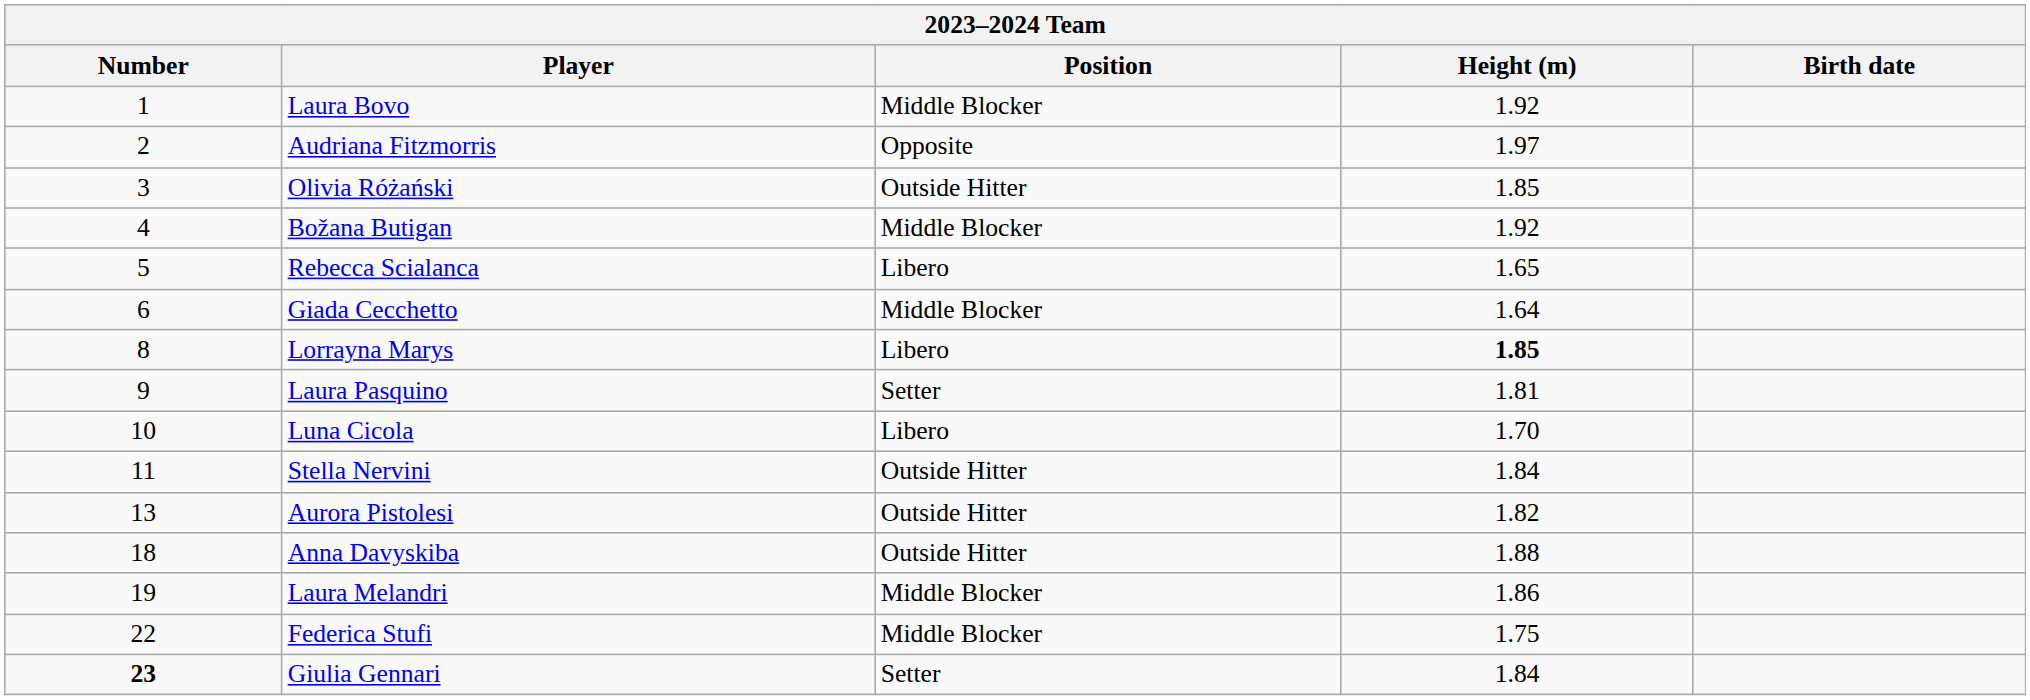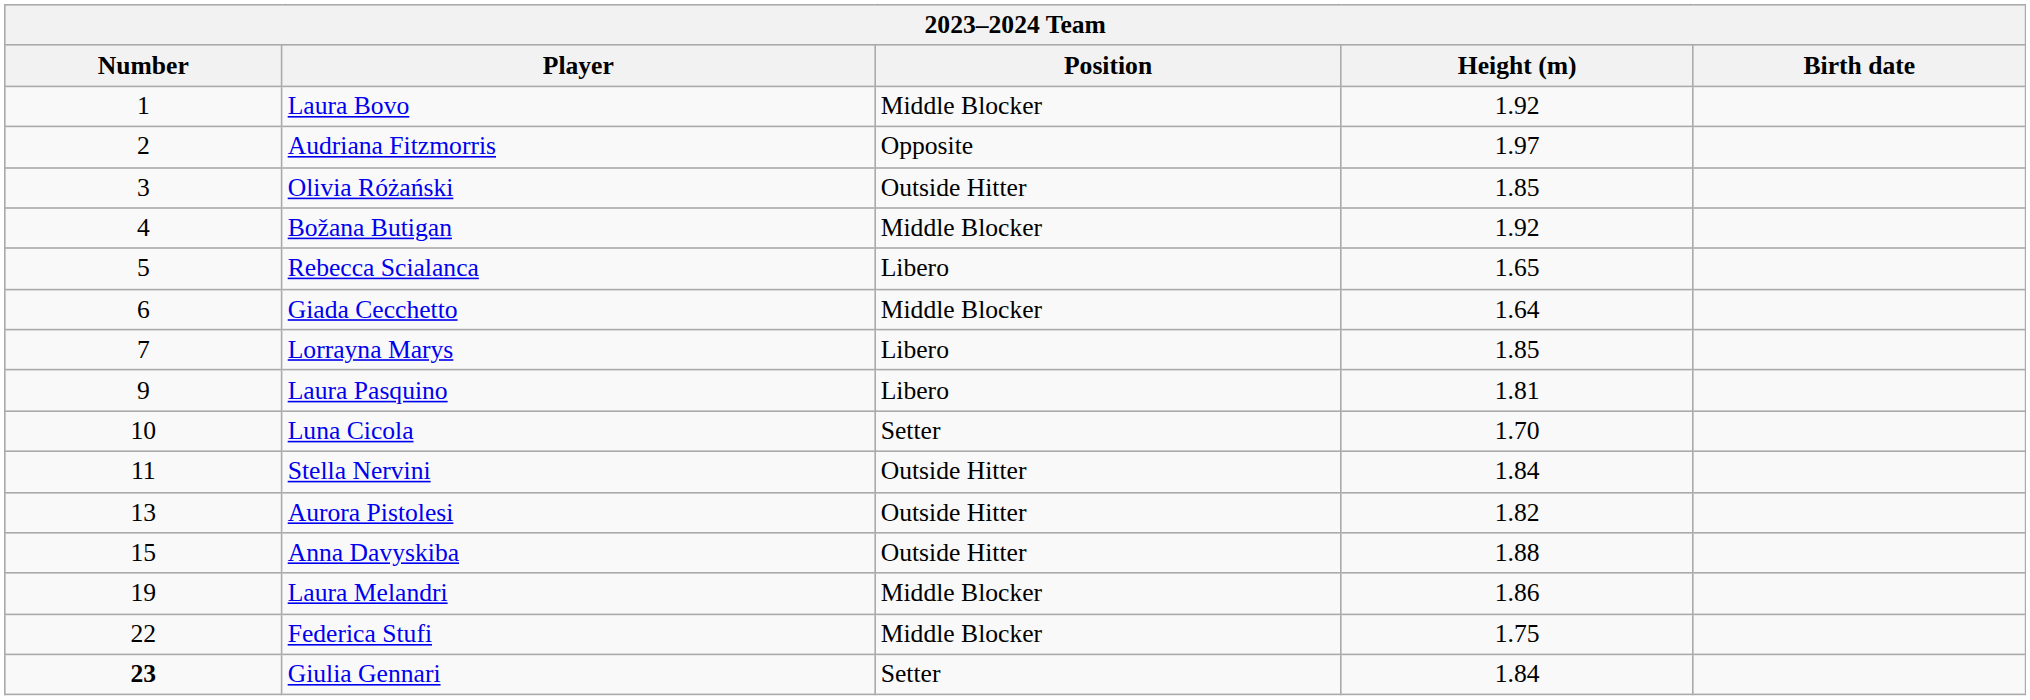Lorrayna Marys | Number: 8 -> 7
Lorrayna Marys | Height (m): bold -> normal
Laura Pasquino | Position: Setter -> Libero
Luna Cicola | Position: Libero -> Setter
Anna Davyskiba | Number: 18 -> 15
